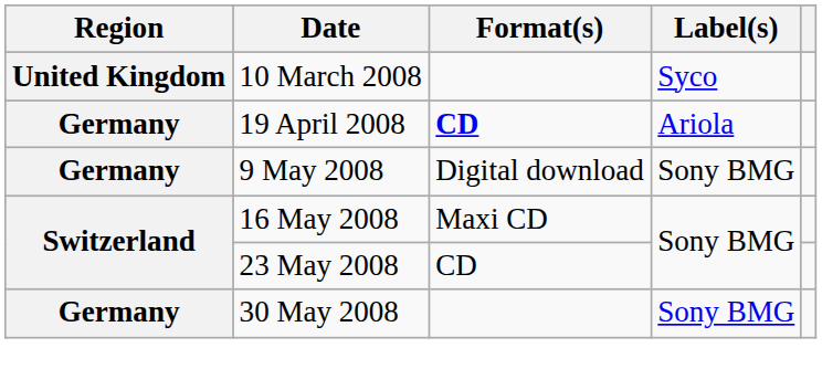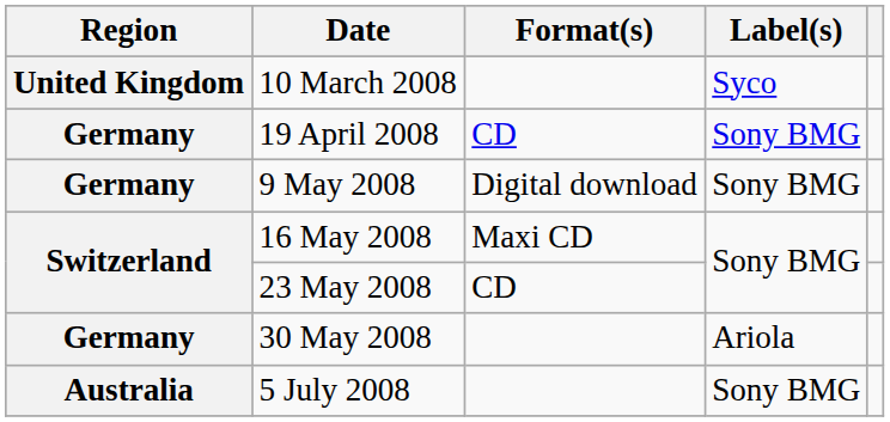19 April 2008 | Format(s): bold -> normal
19 April 2008 | Label(s): Ariola -> Sony BMG
30 May 2008 | Label(s): Sony BMG -> Ariola
+ row: Australia | 5 July 2008 | Sony BMG
